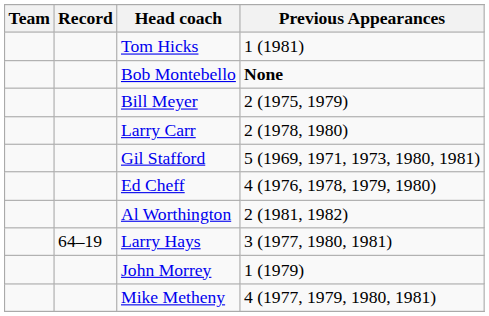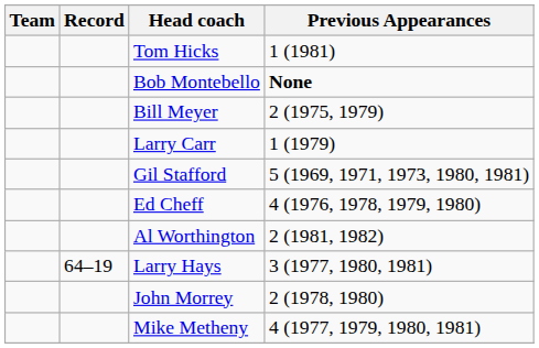Larry Carr | Previous Appearances: 2 (1978, 1980) -> 1 (1979)
John Morrey | Previous Appearances: 1 (1979) -> 2 (1978, 1980)
